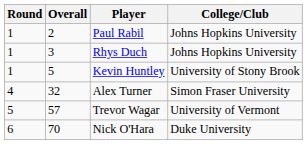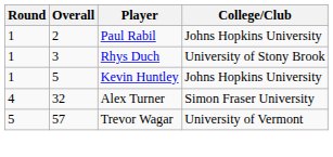Rhys Duch | College/Club: Johns Hopkins University -> University of Stony Brook
Kevin Huntley | College/Club: University of Stony Brook -> Johns Hopkins University
- row: 6 | 70 | Nick O'Hara | Duke University
